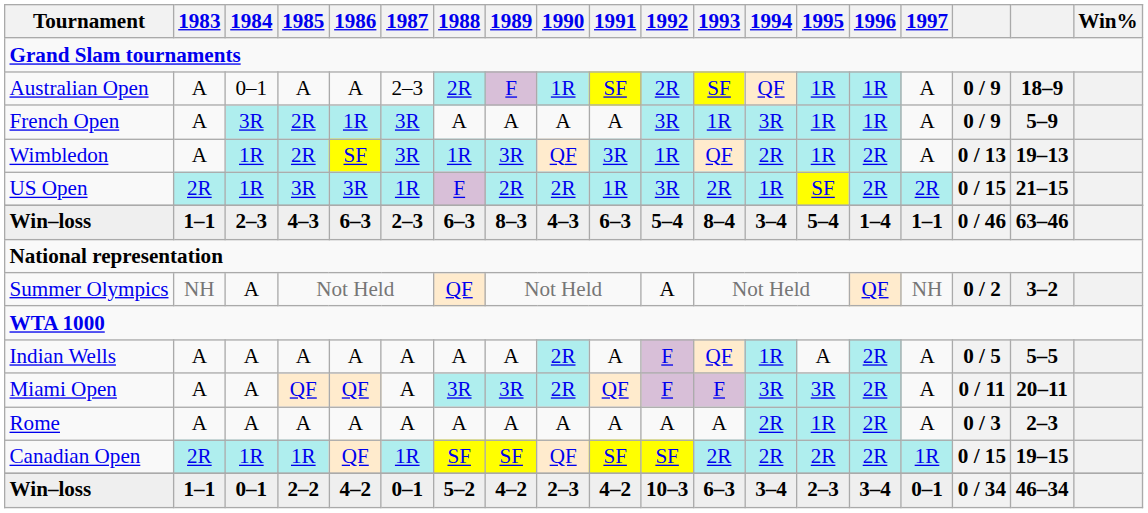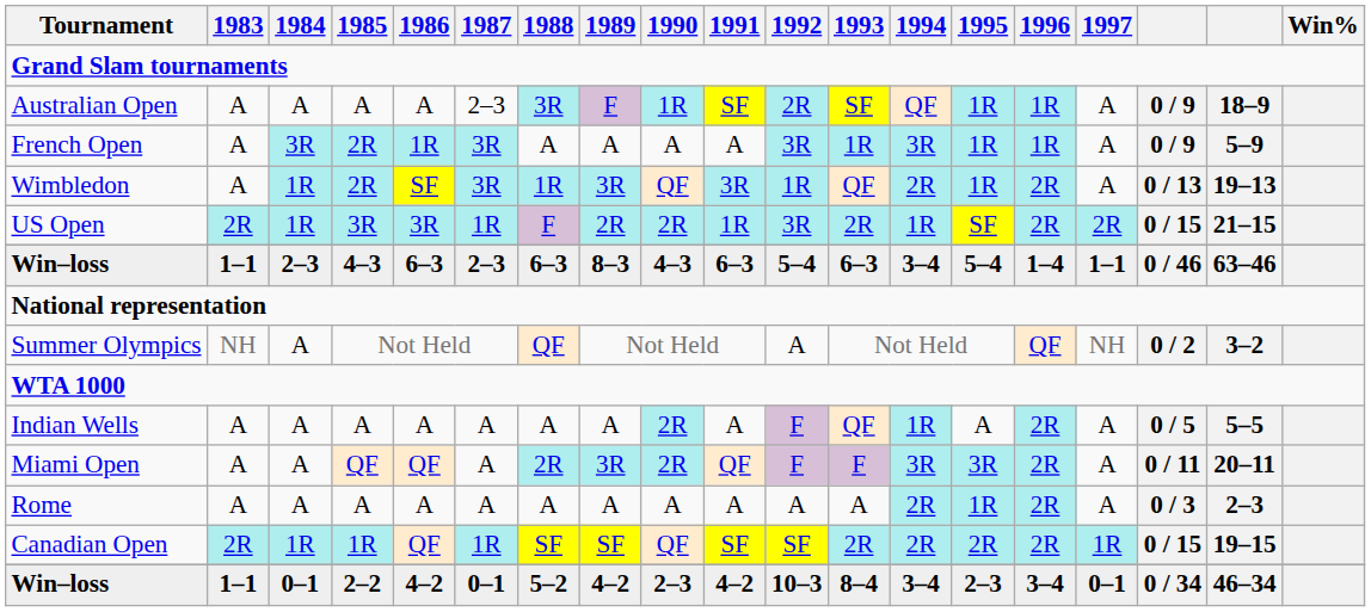Australian Open | 1984: 0–1 -> A
Australian Open | 1988: 2R -> 3R
Win–loss / 4–3 | 1993: 8–4 -> 6–3
Miami Open | 1988: 3R -> 2R
Win–loss / 2–2 | 1993: 6–3 -> 8–4
